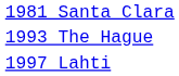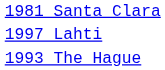rows swapped: 1993 The Hague <-> 1997 Lahti
